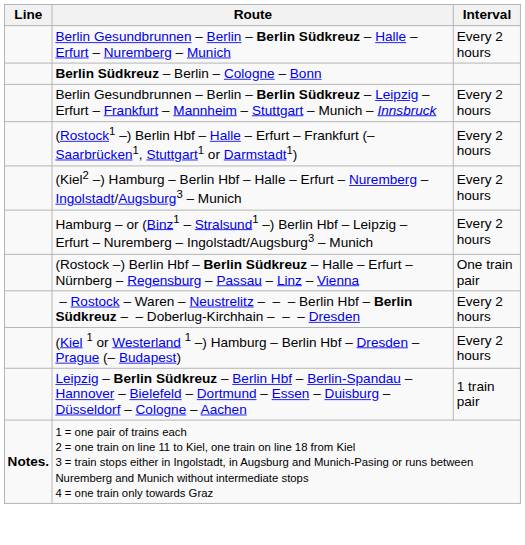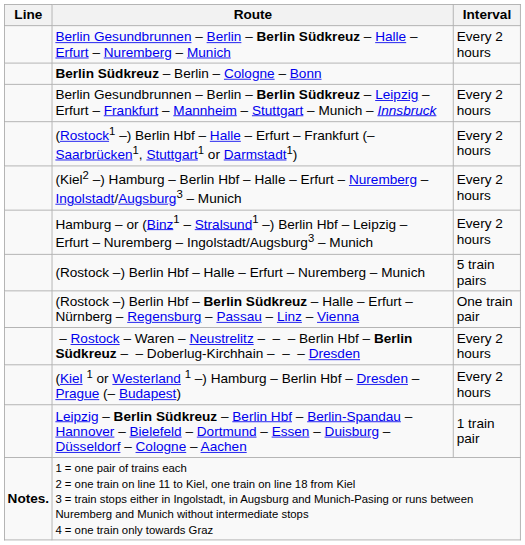+ row: (Rostock –) Berlin Hbf – Halle – Erfurt – Nuremberg – Munich | 5 train pairs
